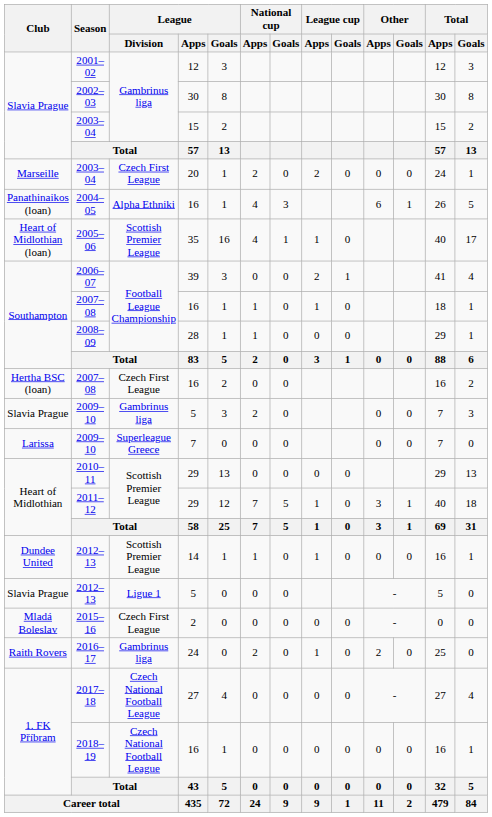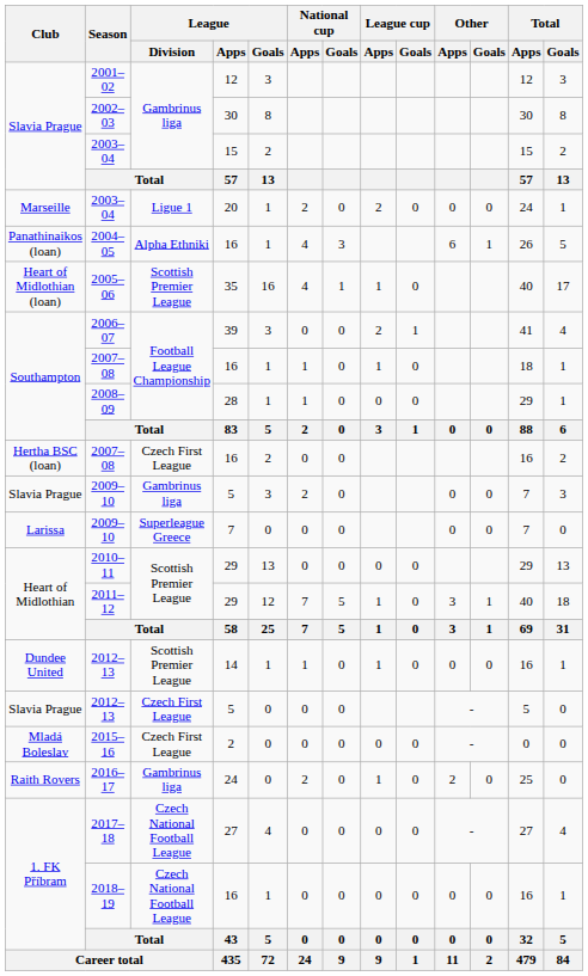Marseille / 2003–04 | League / Division: Czech First League -> Ligue 1
Slavia Prague / 2012–13 | League / Division: Ligue 1 -> Czech First League
